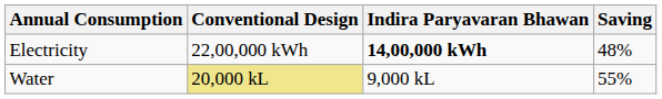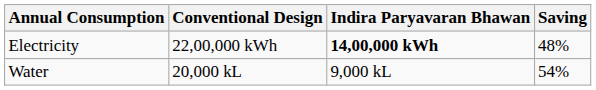Water | Conventional Design: khaki background -> no background
Water | Saving: 55% -> 54%
